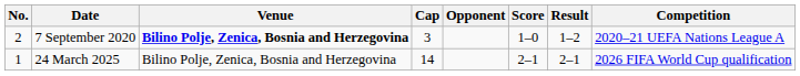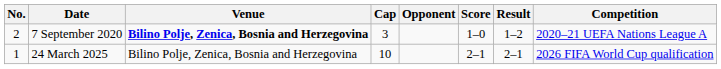24 March 2025 | Cap: 14 -> 10
